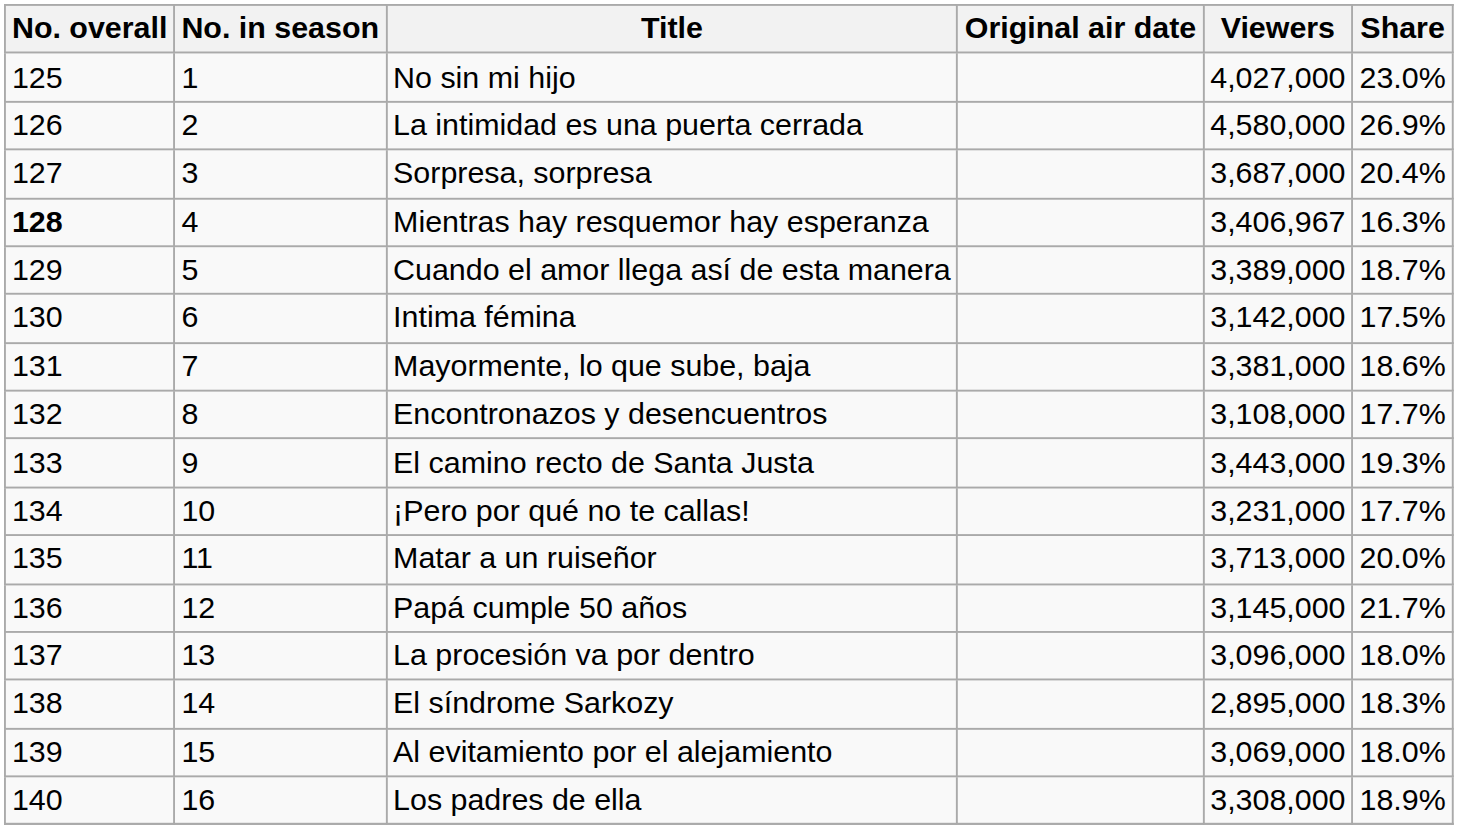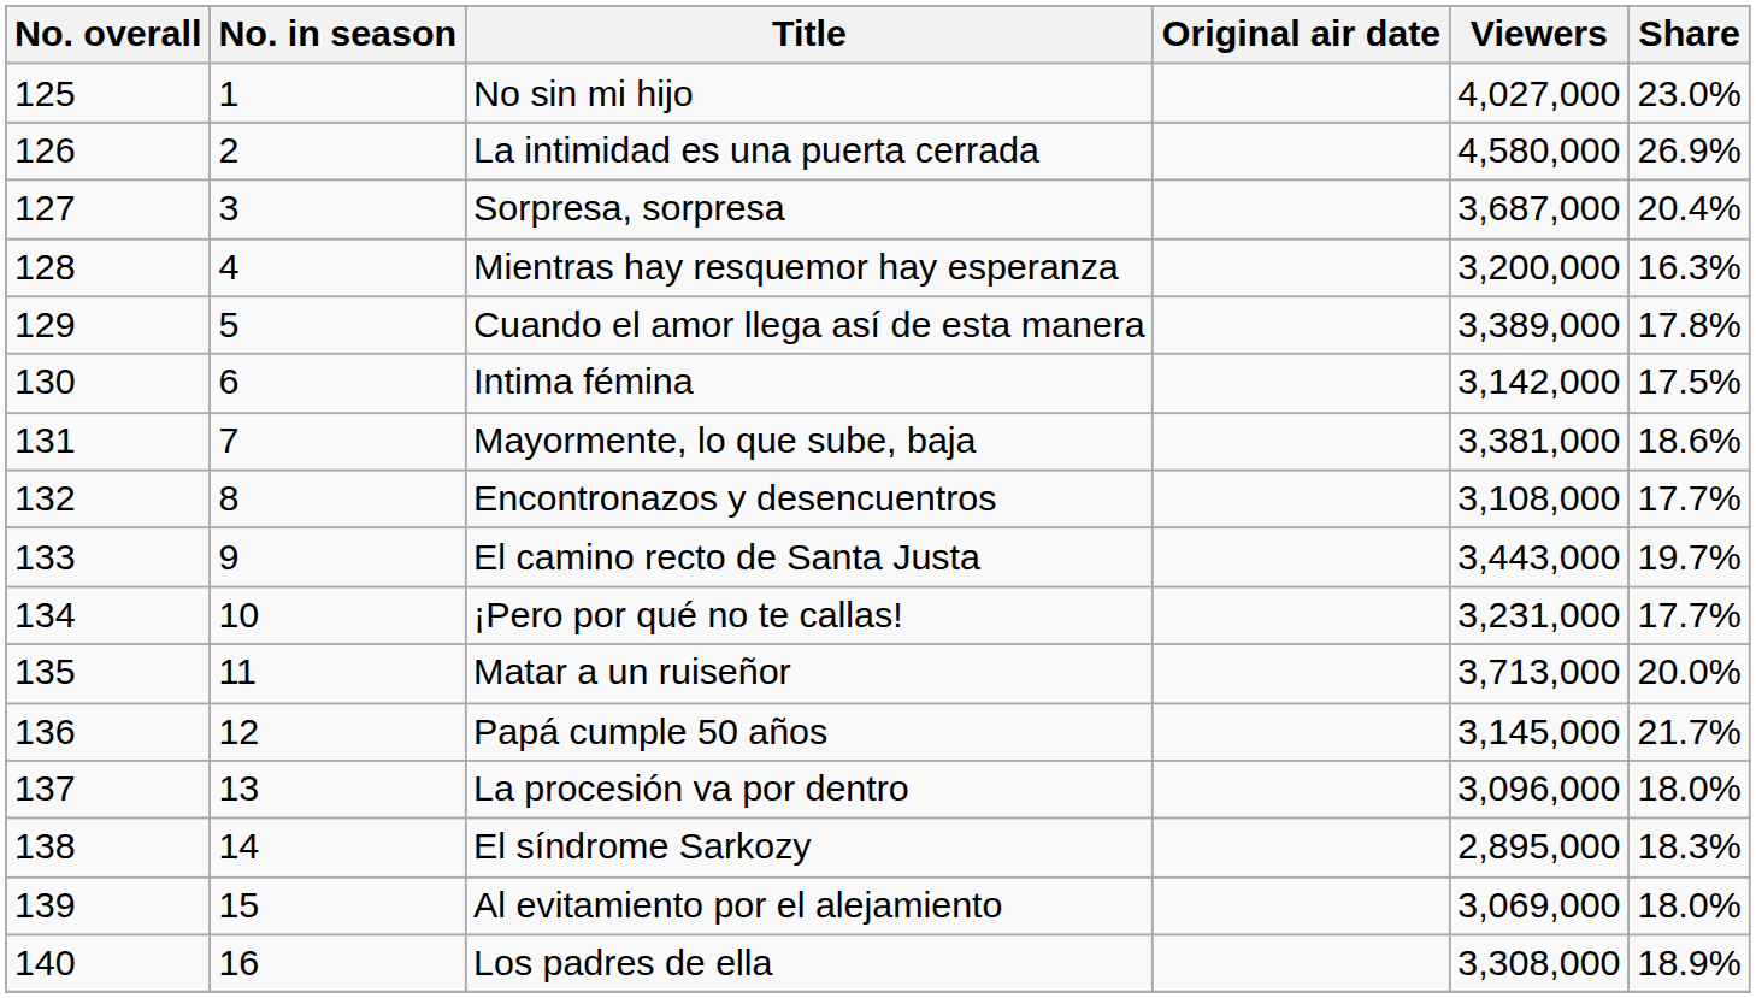Mientras hay resquemor hay esperanza | No. overall: bold -> normal
Mientras hay resquemor hay esperanza | Viewers: 3,406,967 -> 3,200,000
Cuando el amor llega así de esta manera | Share: 18.7% -> 17.8%
El camino recto de Santa Justa | Share: 19.3% -> 19.7%
